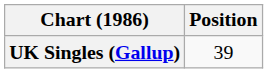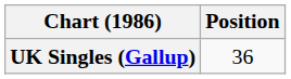UK Singles (Gallup) | Position: 39 -> 36
